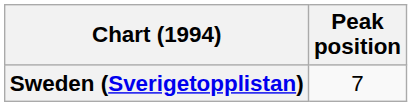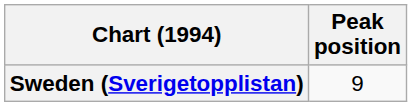Sweden (Sverigetopplistan) | Peak position: 7 -> 9
